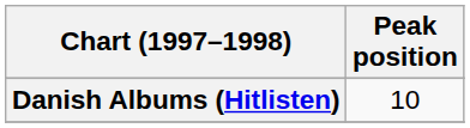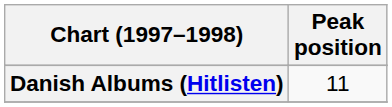Danish Albums (Hitlisten) | Peak position: 10 -> 11
